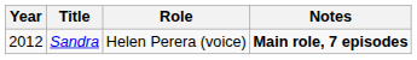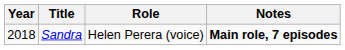Sandra | Year: 2012 -> 2018
